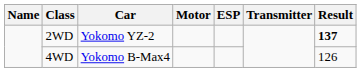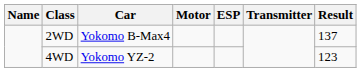2WD | Car: Yokomo YZ-2 -> Yokomo B-Max4
2WD | Result: bold -> normal
4WD | Car: Yokomo B-Max4 -> Yokomo YZ-2
4WD | Result: 126 -> 123
